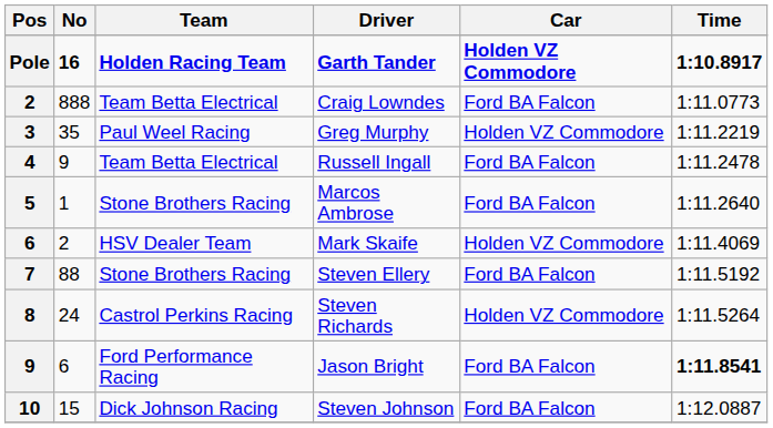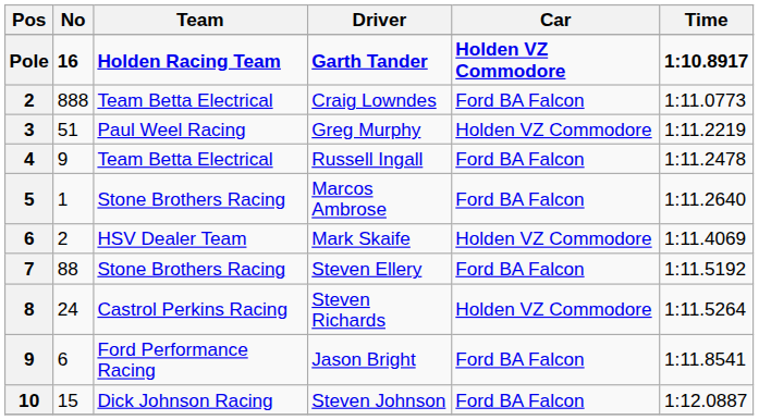Greg Murphy | No: 35 -> 51
Jason Bright | Time: bold -> normal
